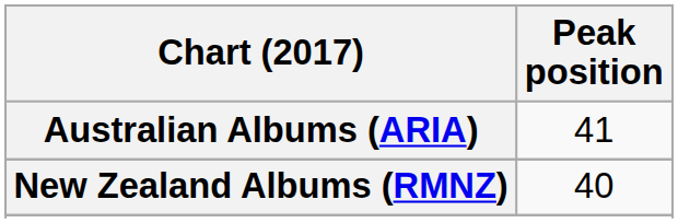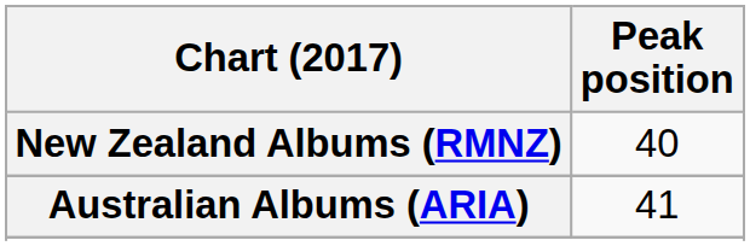rows swapped: Australian Albums (ARIA) <-> New Zealand Albums (RMNZ)
